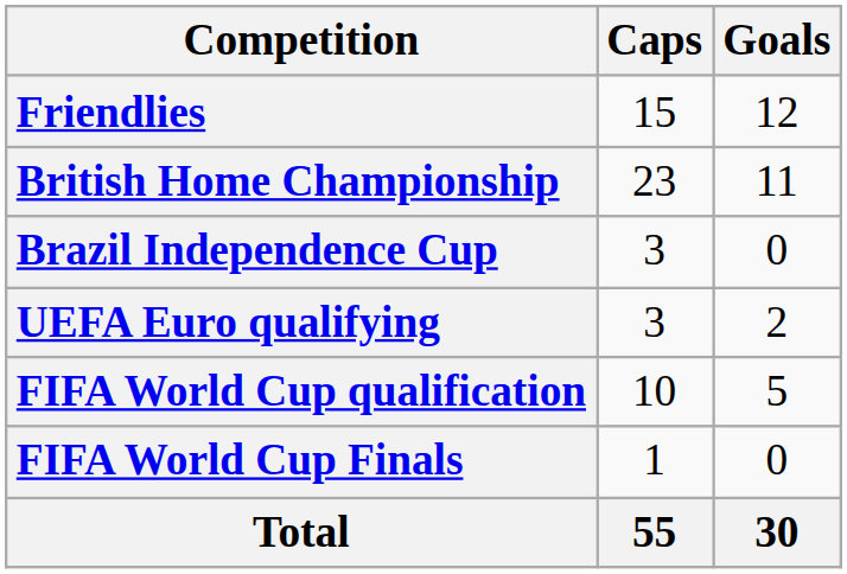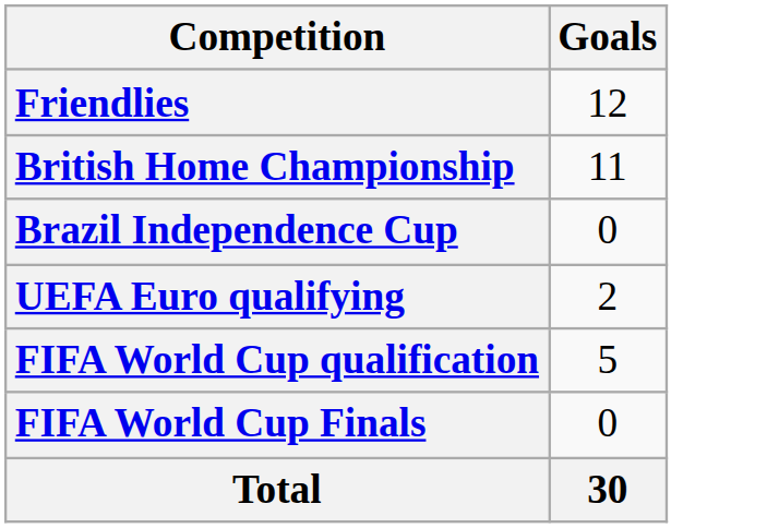- column: Caps | 15 | 23 | 3 | 3 | 10 | 1 | 55
